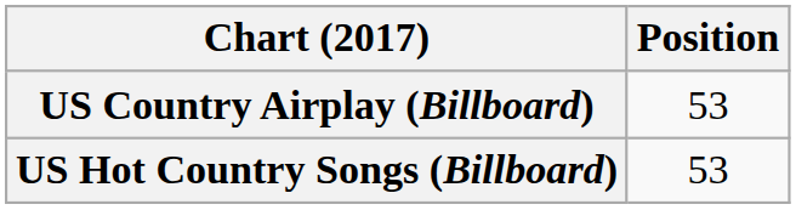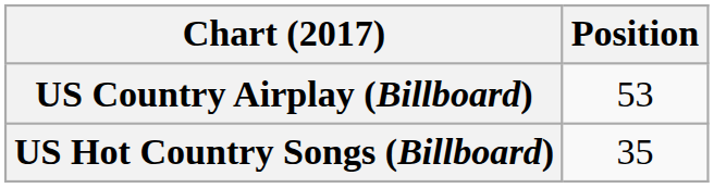US Hot Country Songs (Billboard) | Position: 53 -> 35
